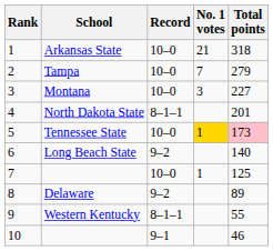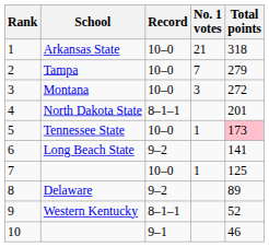Montana | Total points: 227 -> 272
Tennessee State | No. 1 votes: gold background -> no background
Long Beach State | Total points: 140 -> 141
Western Kentucky | Total points: 55 -> 52
